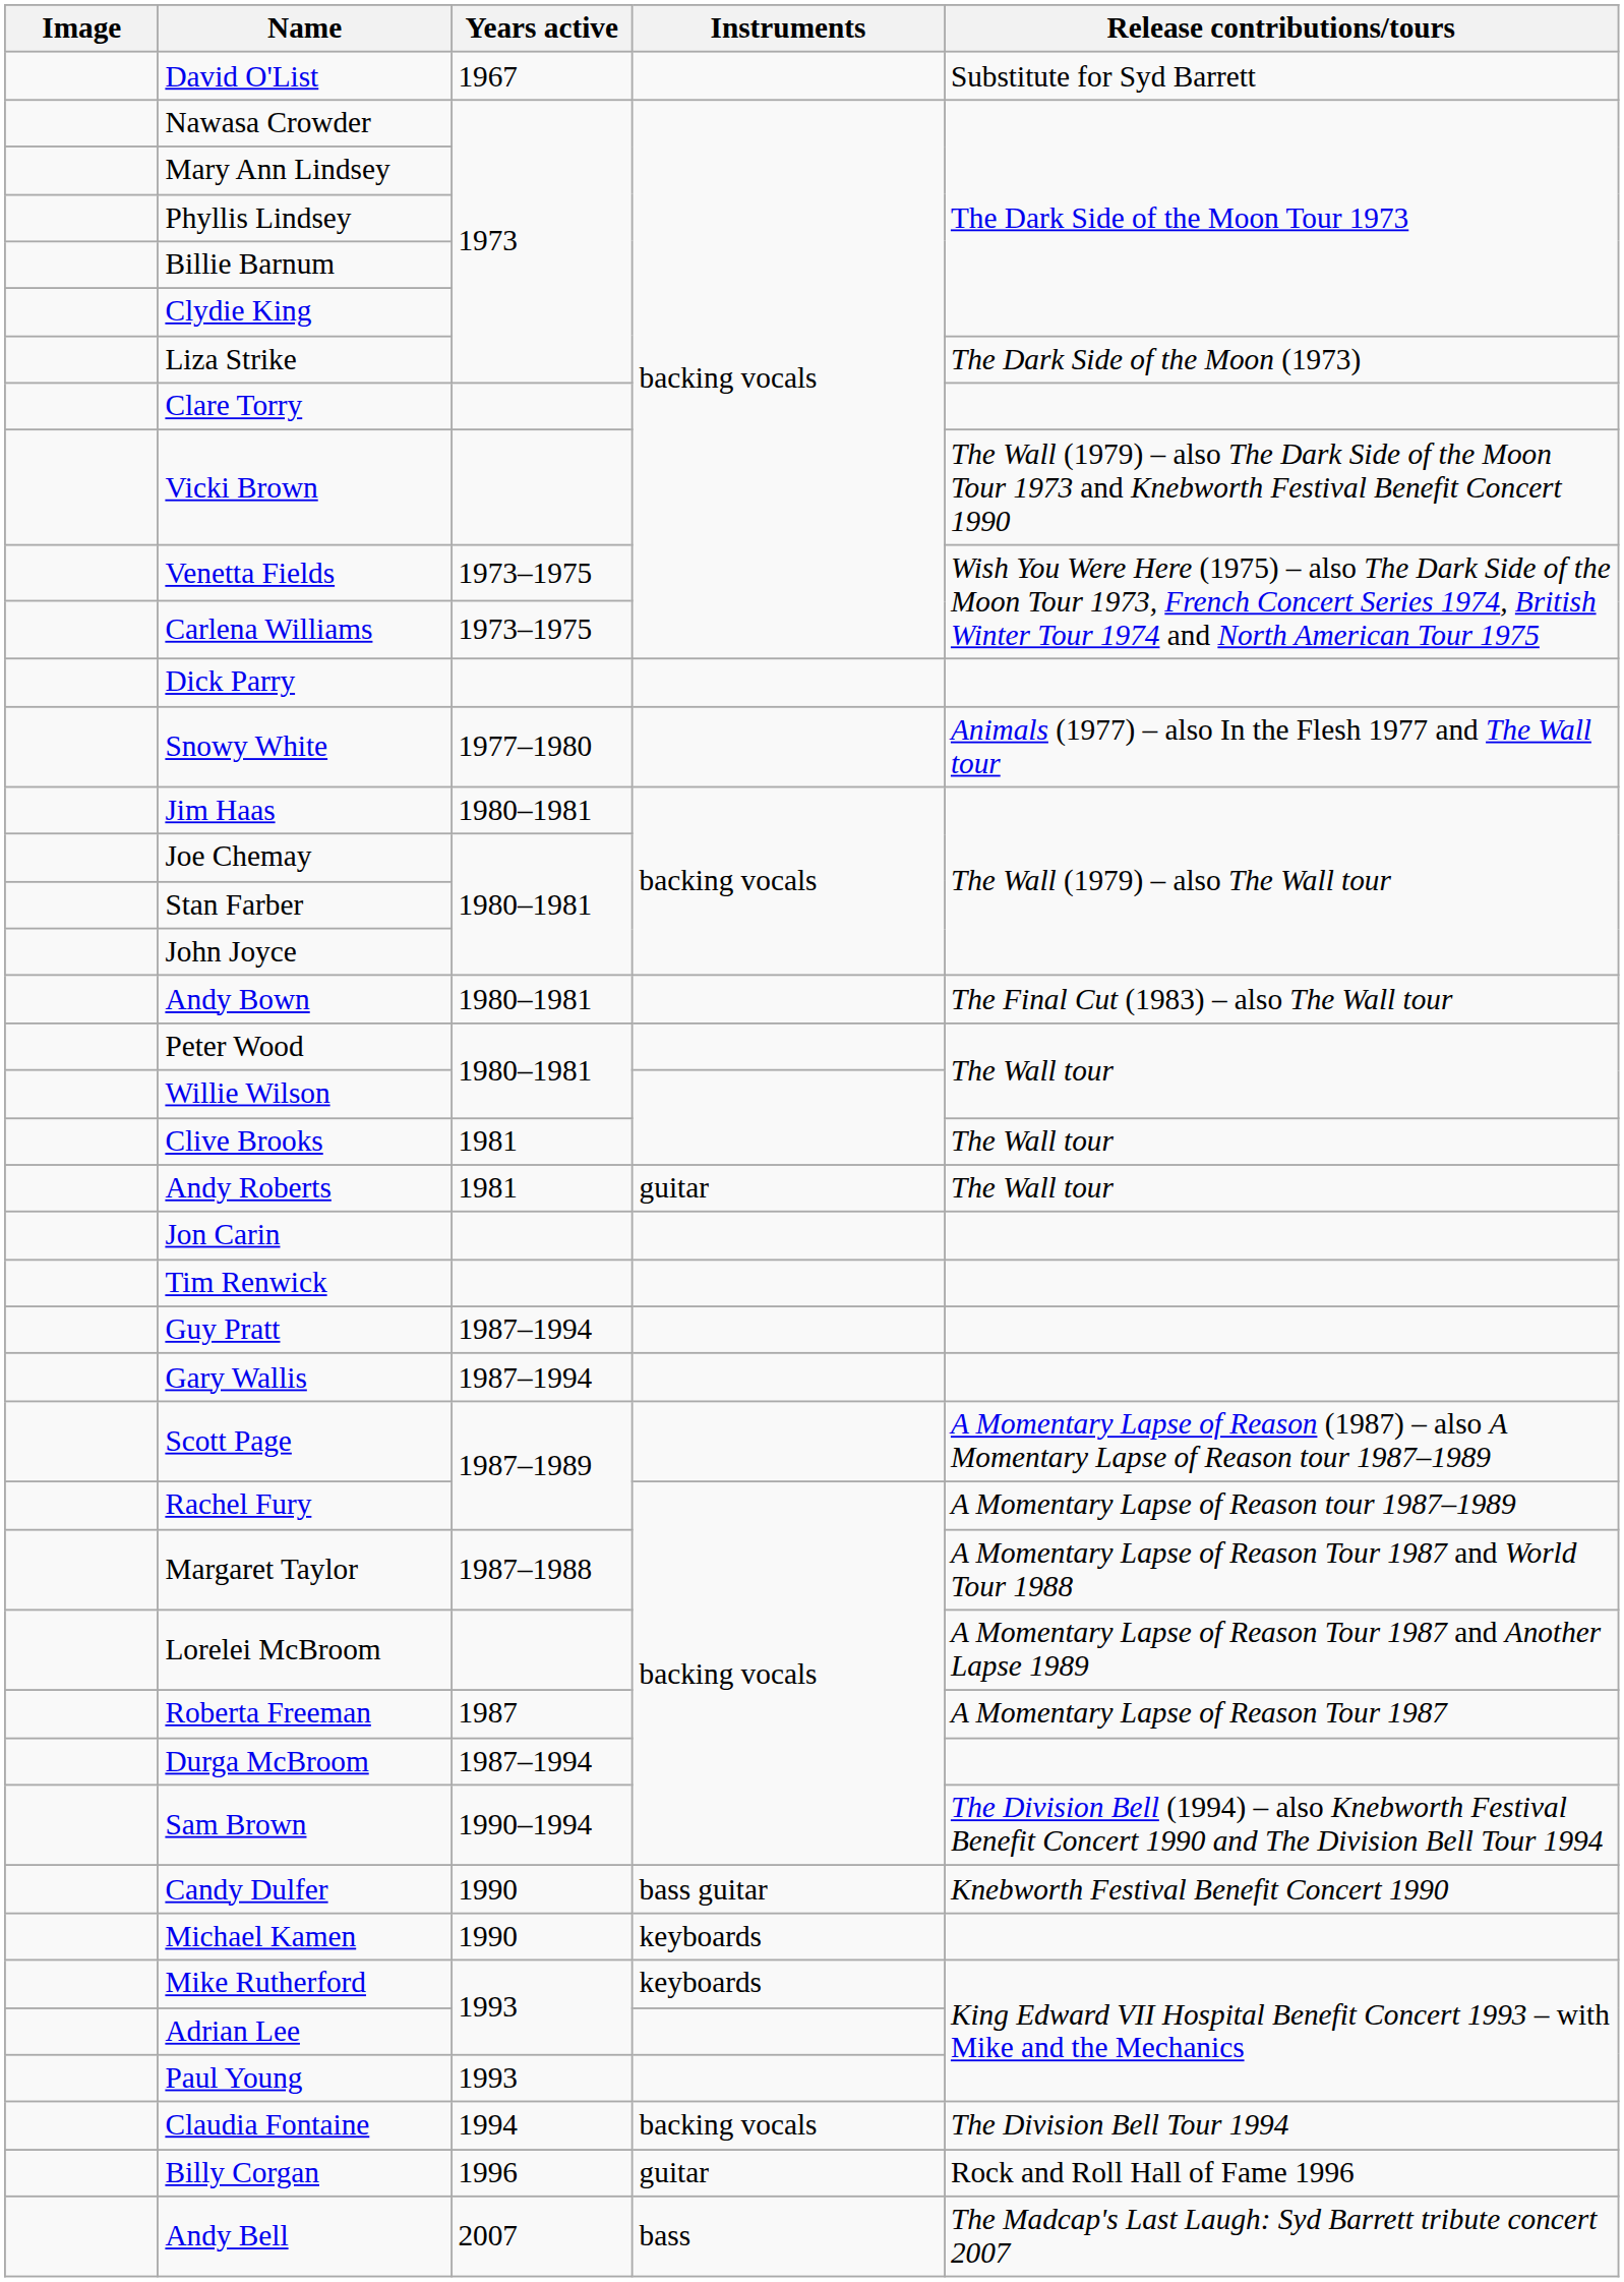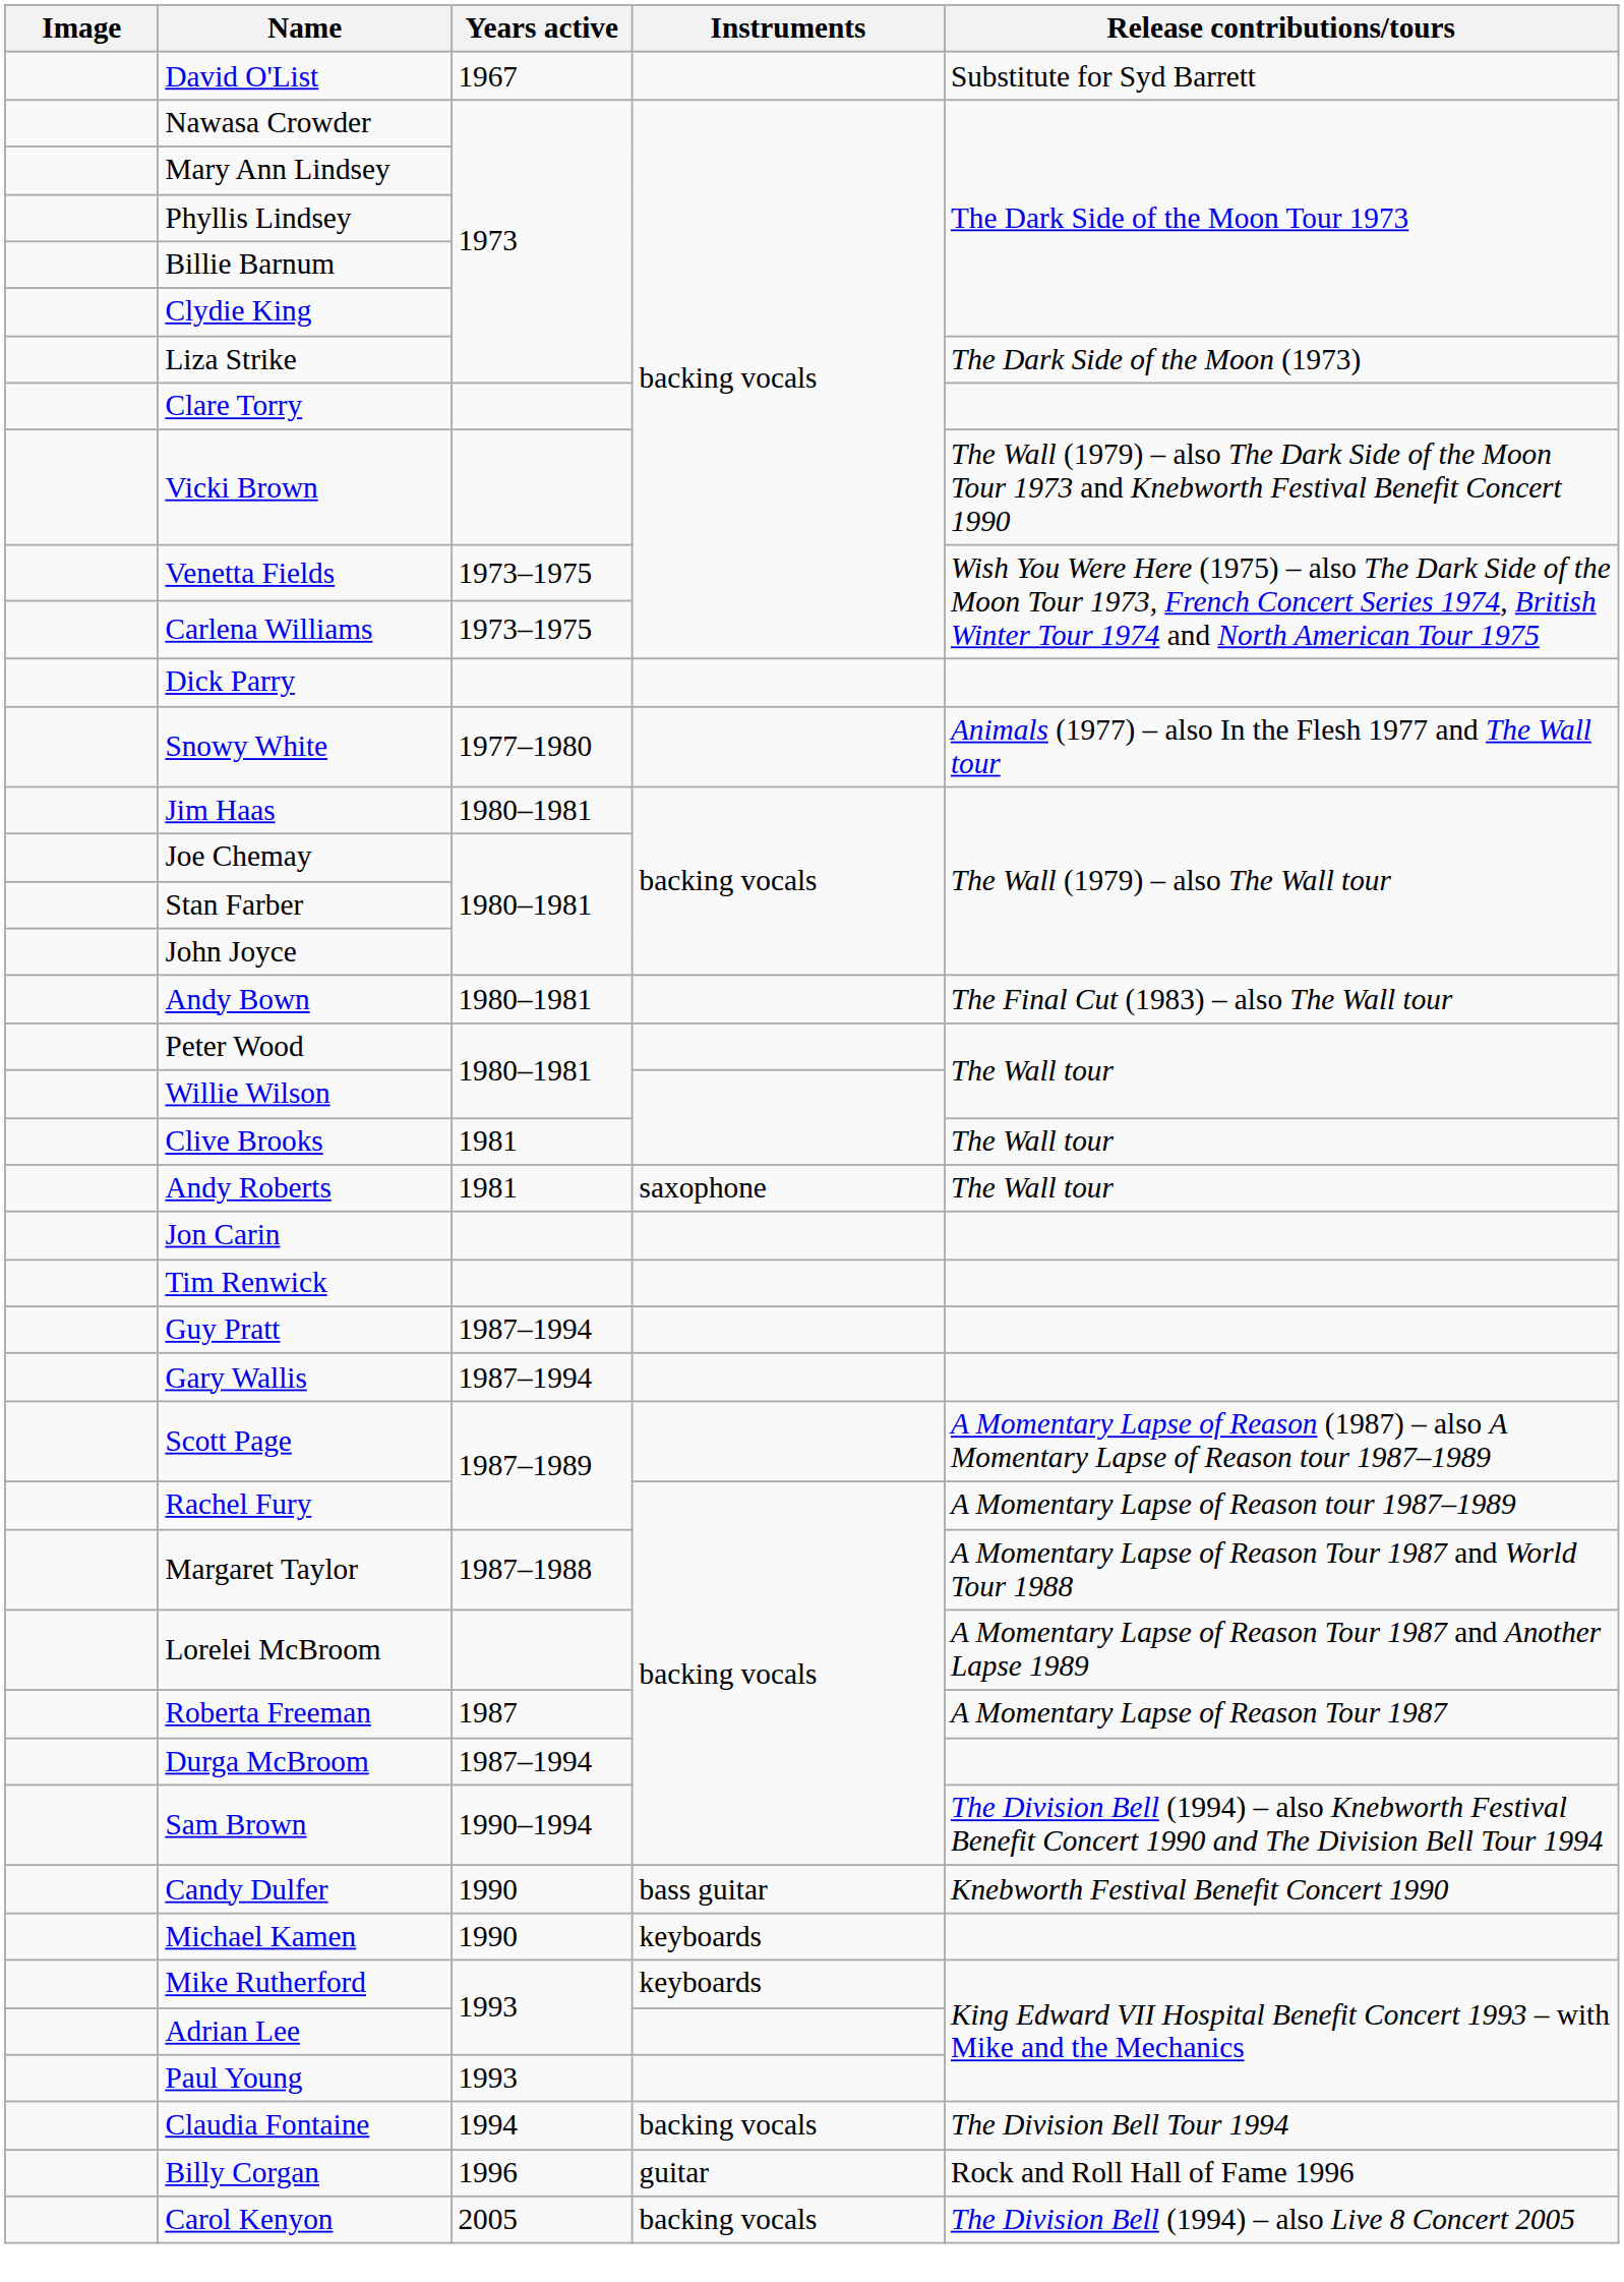Andy Roberts | Instruments: guitar -> saxophone
+ row: Carol Kenyon | 2005 | backing vocals | The Division Bell (1994) – also Live 8 Concert 2005
- row: Andy Bell | 2007 | bass | The Madcap's Last Laugh: Syd Barrett tribute concert 2007
